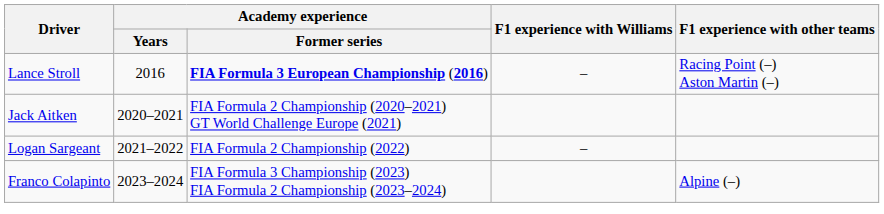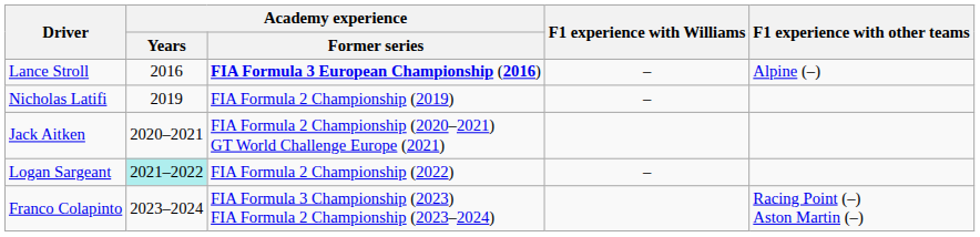Lance Stroll | F1 experience with other teams: Racing Point (–) Aston Martin (–) -> Alpine (–)
+ row: Nicholas Latifi | 2019 | FIA Formula 2 Championship (2019) | –
Logan Sargeant | Academy experience / Years: no background -> paleturquoise background
Franco Colapinto | F1 experience with other teams: Alpine (–) -> Racing Point (–) Aston Martin (–)
